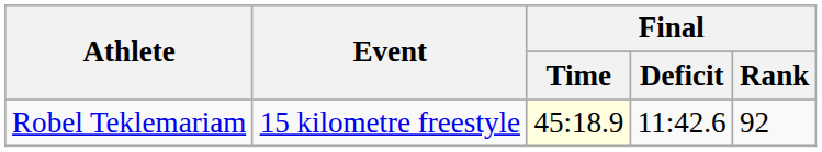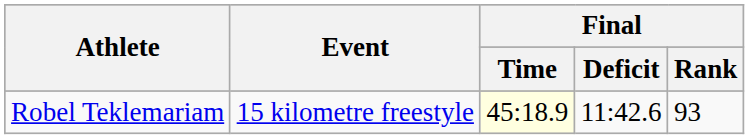Robel Teklemariam | Final / Rank: 92 -> 93
